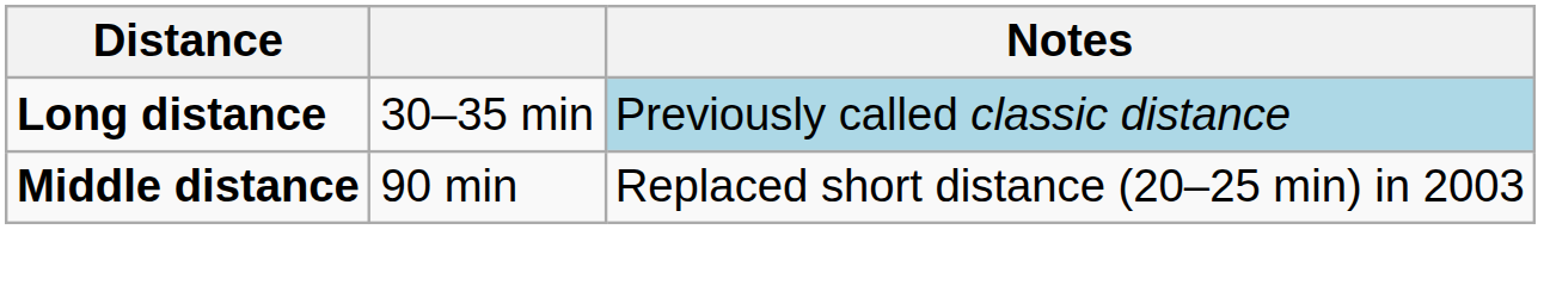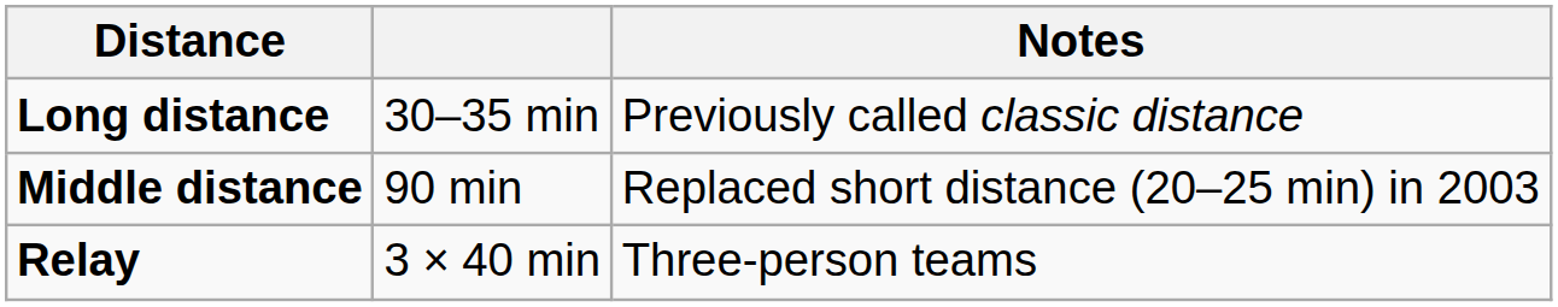Long distance | Notes: lightblue background -> no background
+ row: Relay | 3 × 40 min | Three-person teams
